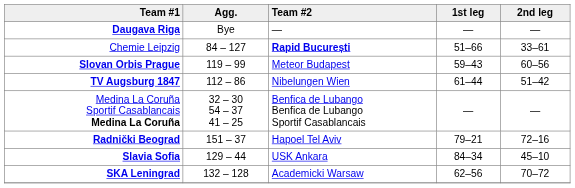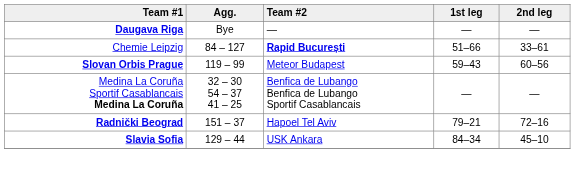- row: TV Augsburg 1847 | 112 – 86 | Nibelungen Wien | 61–44 | 51–42
- row: SKA Leningrad | 132 – 128 | Academicki Warsaw | 62–56 | 70–72
